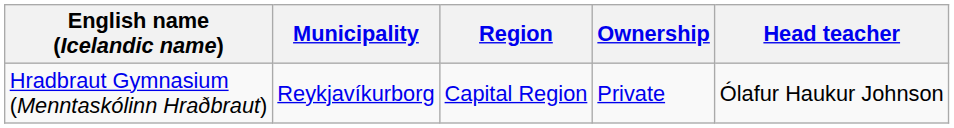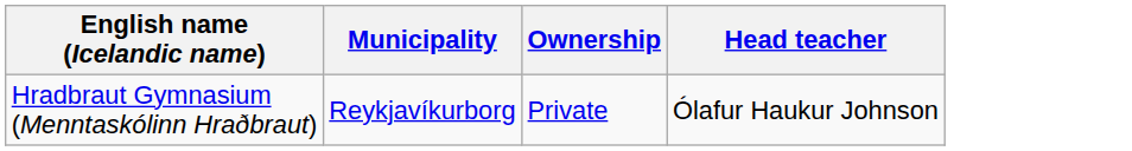- column: Region | Capital Region
